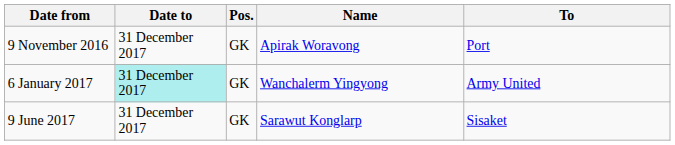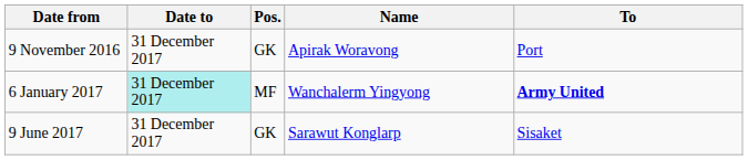6 January 2017 | Pos.: GK -> MF
6 January 2017 | To: normal -> bold
